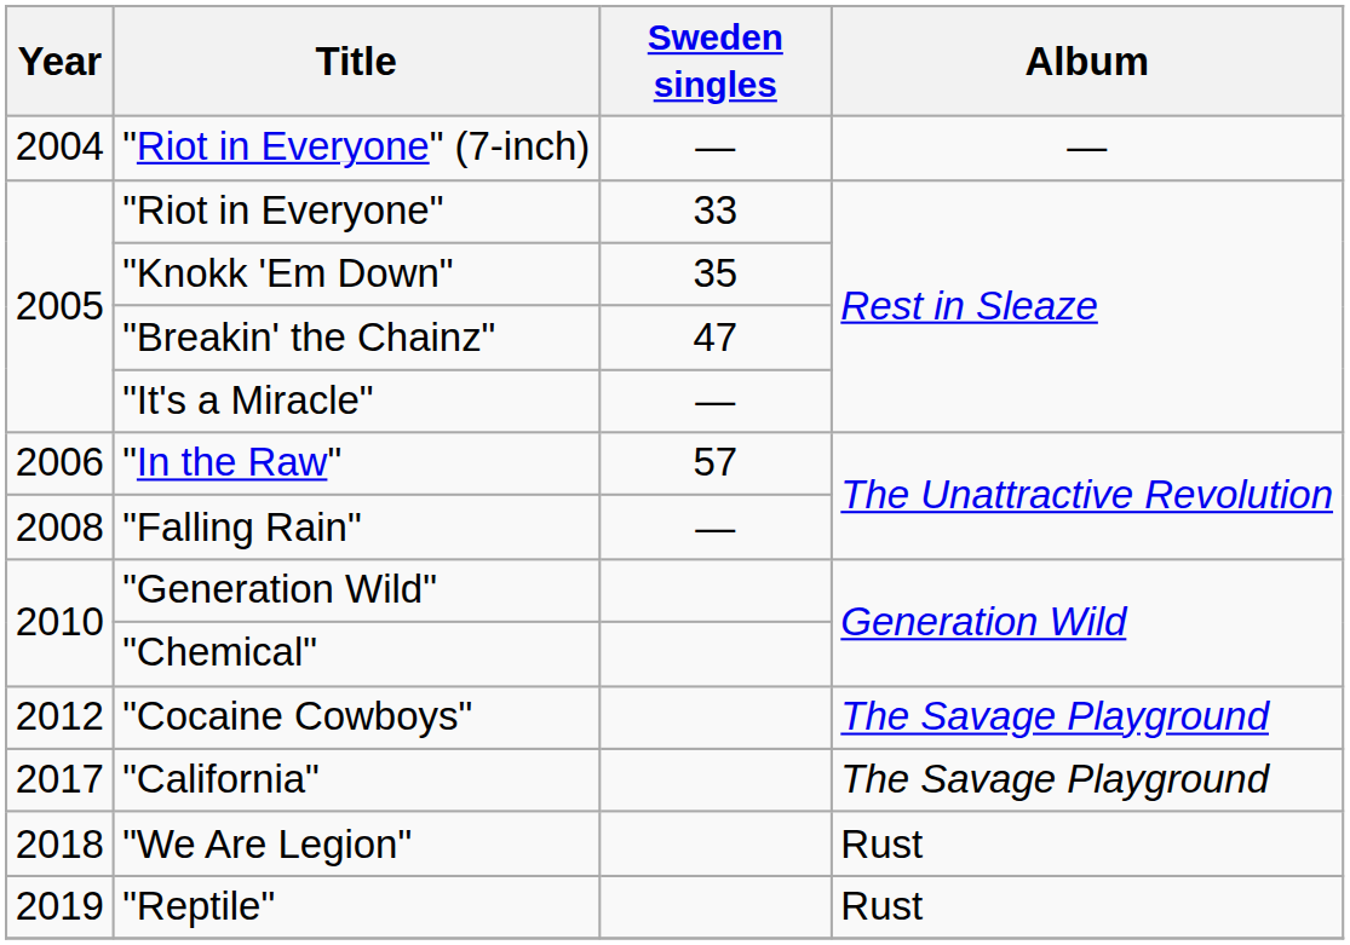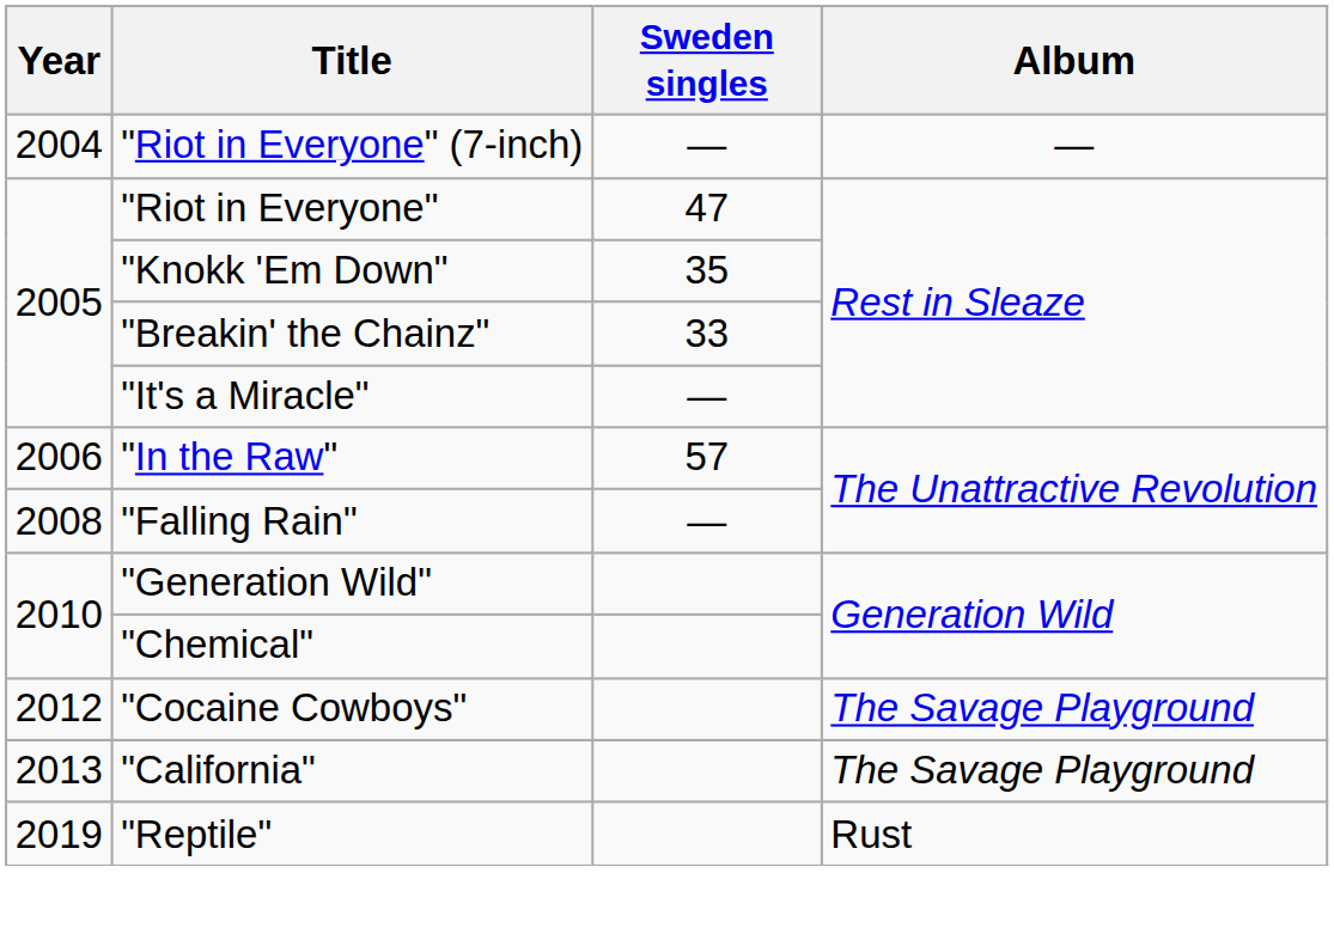"Riot in Everyone" | Sweden singles: 33 -> 47
"Breakin' the Chainz" | Sweden singles: 47 -> 33
"California" | Year: 2017 -> 2013
- row: 2018 | "We Are Legion" | Rust
